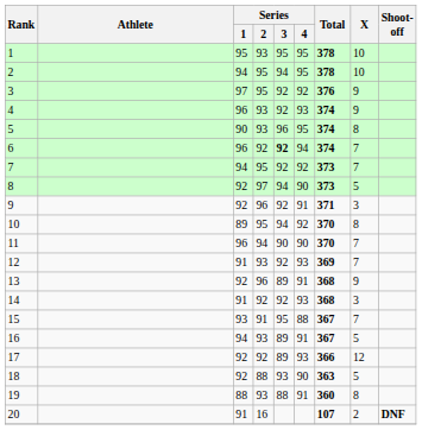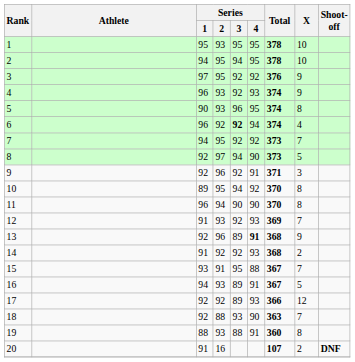6 | X: 7 -> 4
11 | X: 7 -> 8
13 | Series / 4: normal -> bold
14 | X: 3 -> 2
18 | X: 5 -> 7
